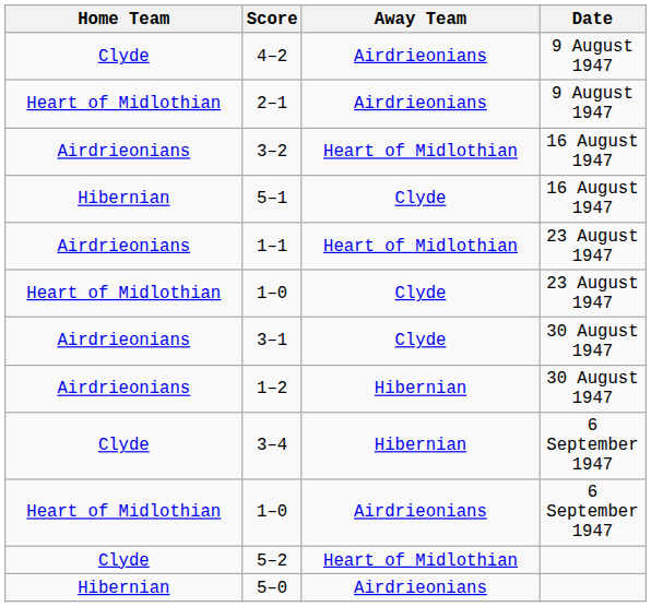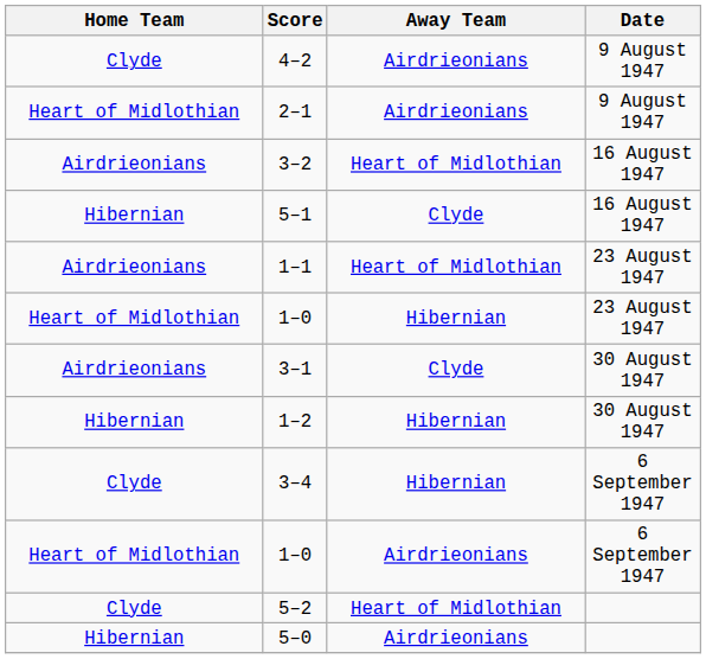1–0 / 23 August 1947 | Away Team: Clyde -> Hibernian
1–2 | Home Team: Airdrieonians -> Hibernian
